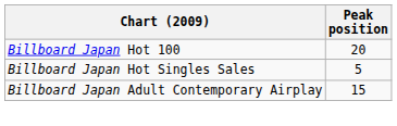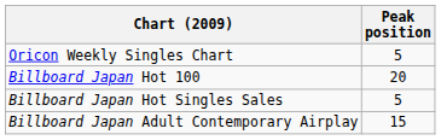+ row: Oricon Weekly Singles Chart | 5
